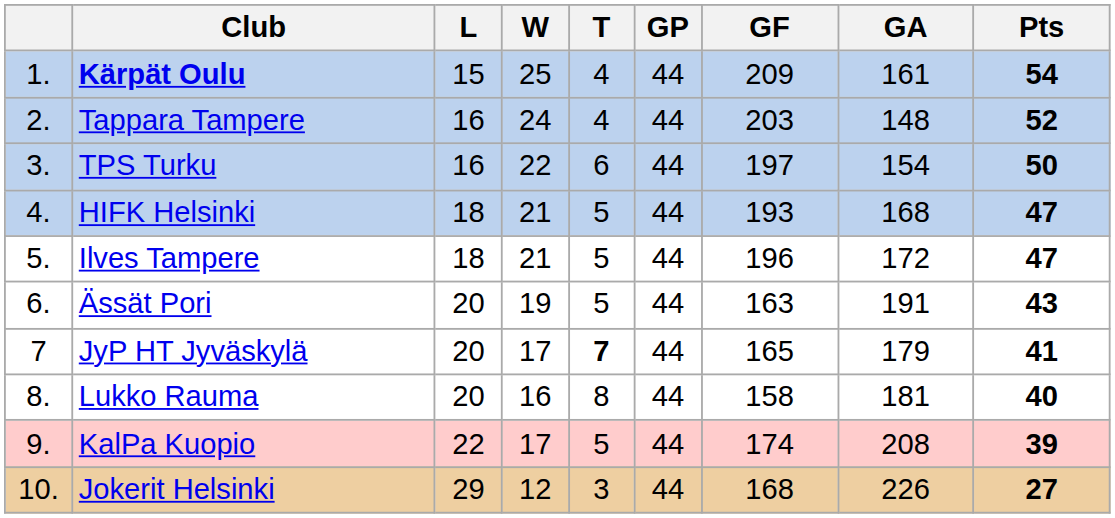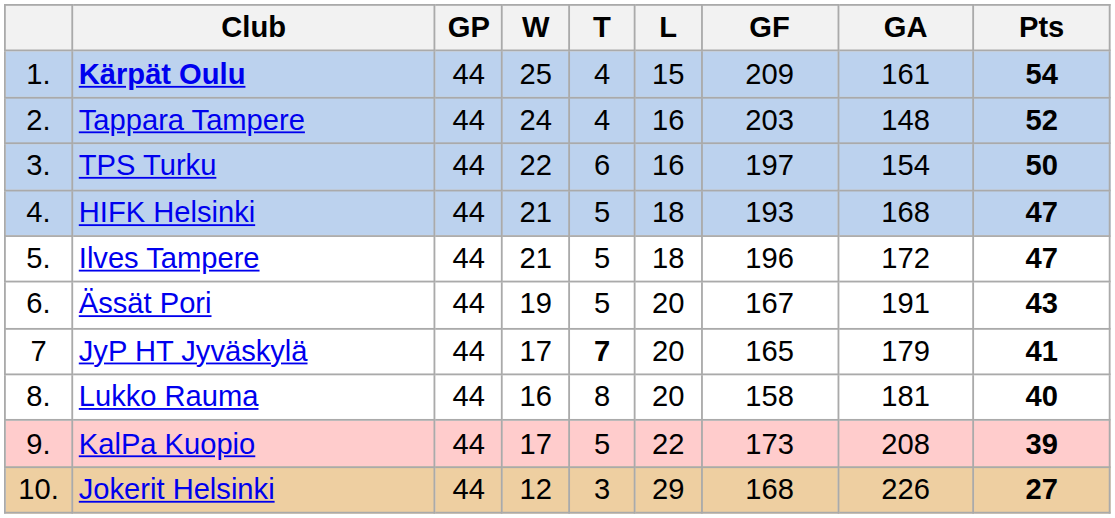columns swapped: GP <-> L
Ässät Pori | GF: 163 -> 167
KalPa Kuopio | GF: 174 -> 173
